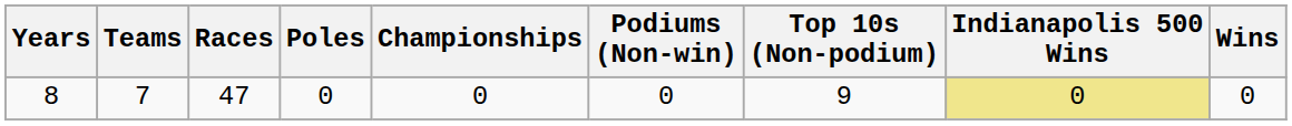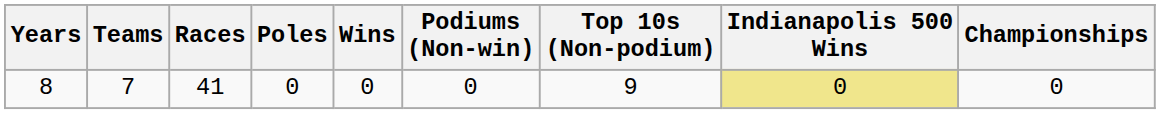columns swapped: Wins <-> Championships
8 | Races: 47 -> 41
